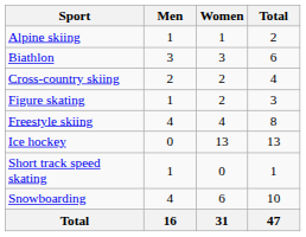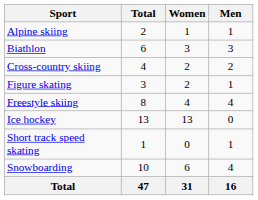columns swapped: Men <-> Total
